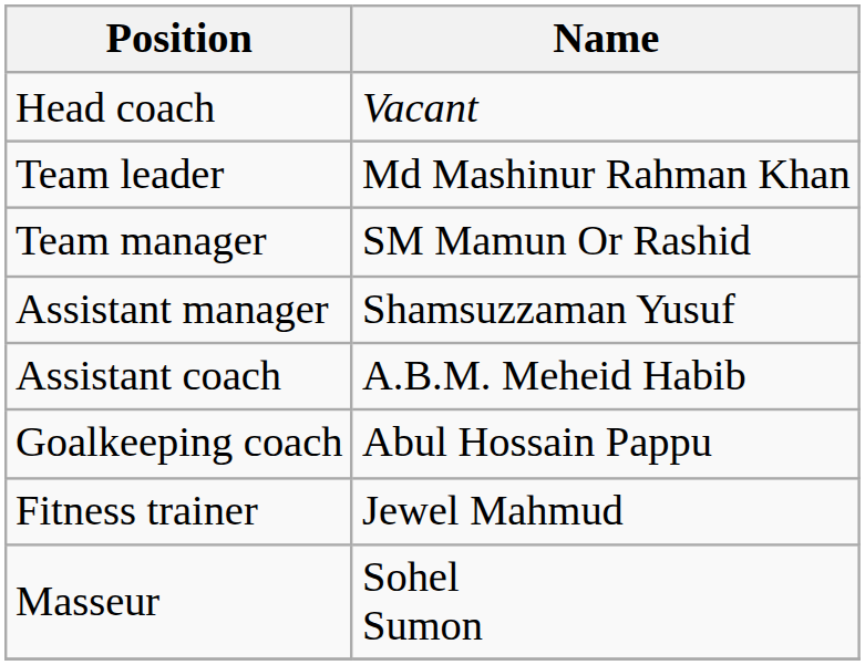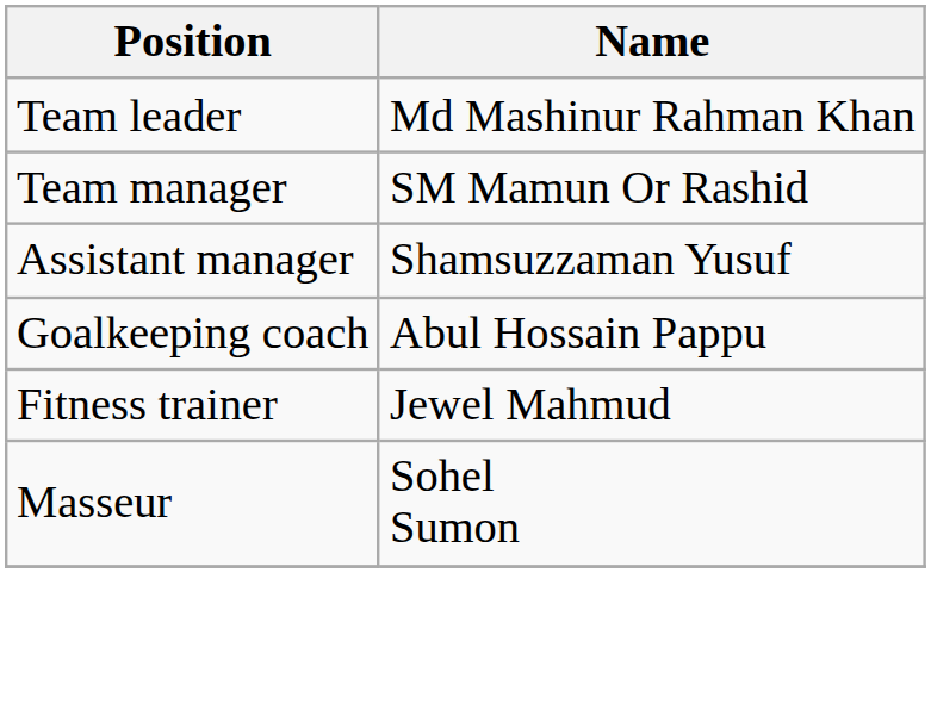- row: Head coach | Vacant
- row: Assistant coach | A.B.M. Meheid Habib
